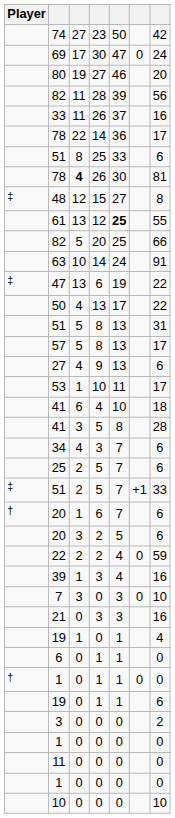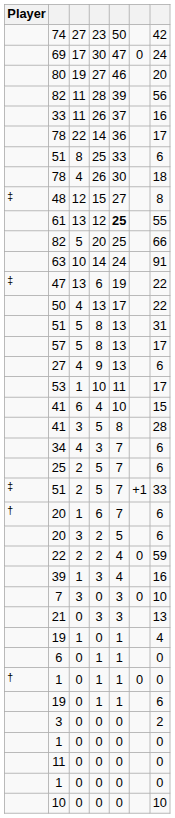78 / 26 | column 3: bold -> normal
78 / 26 | column 7: 81 -> 18
41 / 4 | column 7: 18 -> 15
21 | column 7: 16 -> 13
